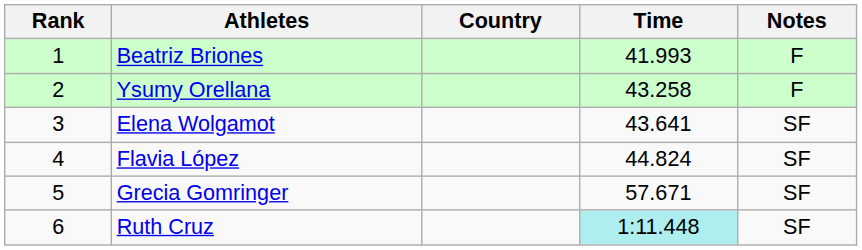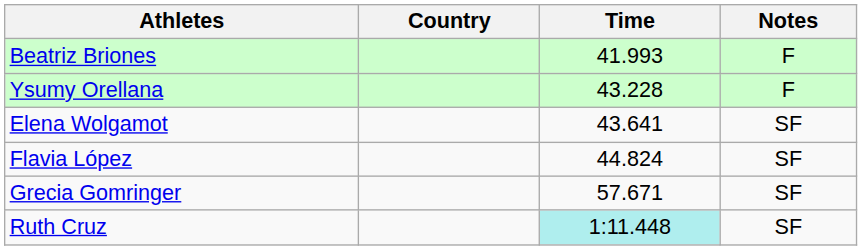- column: Rank | 1 | 2 | 3 | 4 | 5 | 6
Ysumy Orellana | Time: 43.258 -> 43.228
